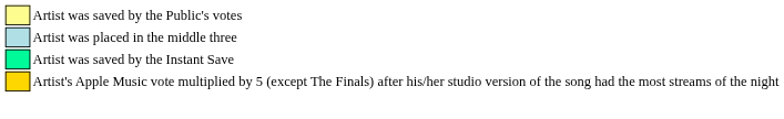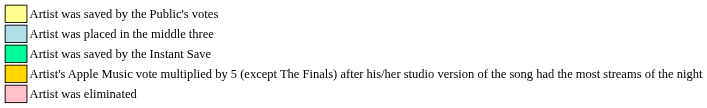+ row: Artist was eliminated
